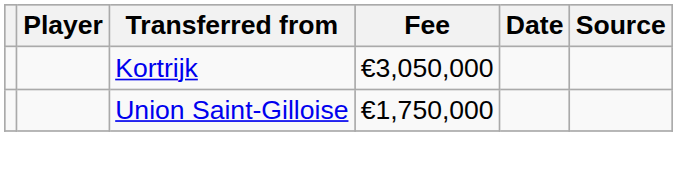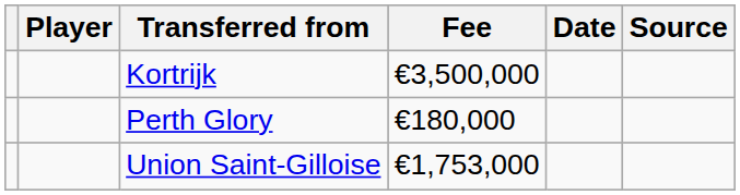Kortrijk | Fee: €3,050,000 -> €3,500,000
+ row: Perth Glory | €180,000
Union Saint-Gilloise | Fee: €1,750,000 -> €1,753,000
